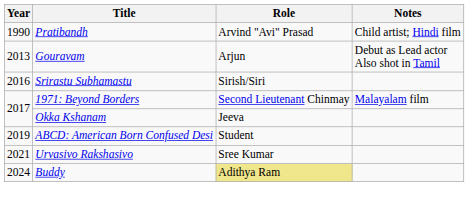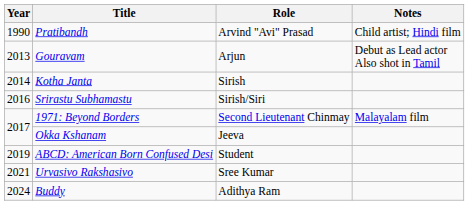+ row: 2014 | Kotha Janta | Sirish
Buddy | Role: khaki background -> no background
